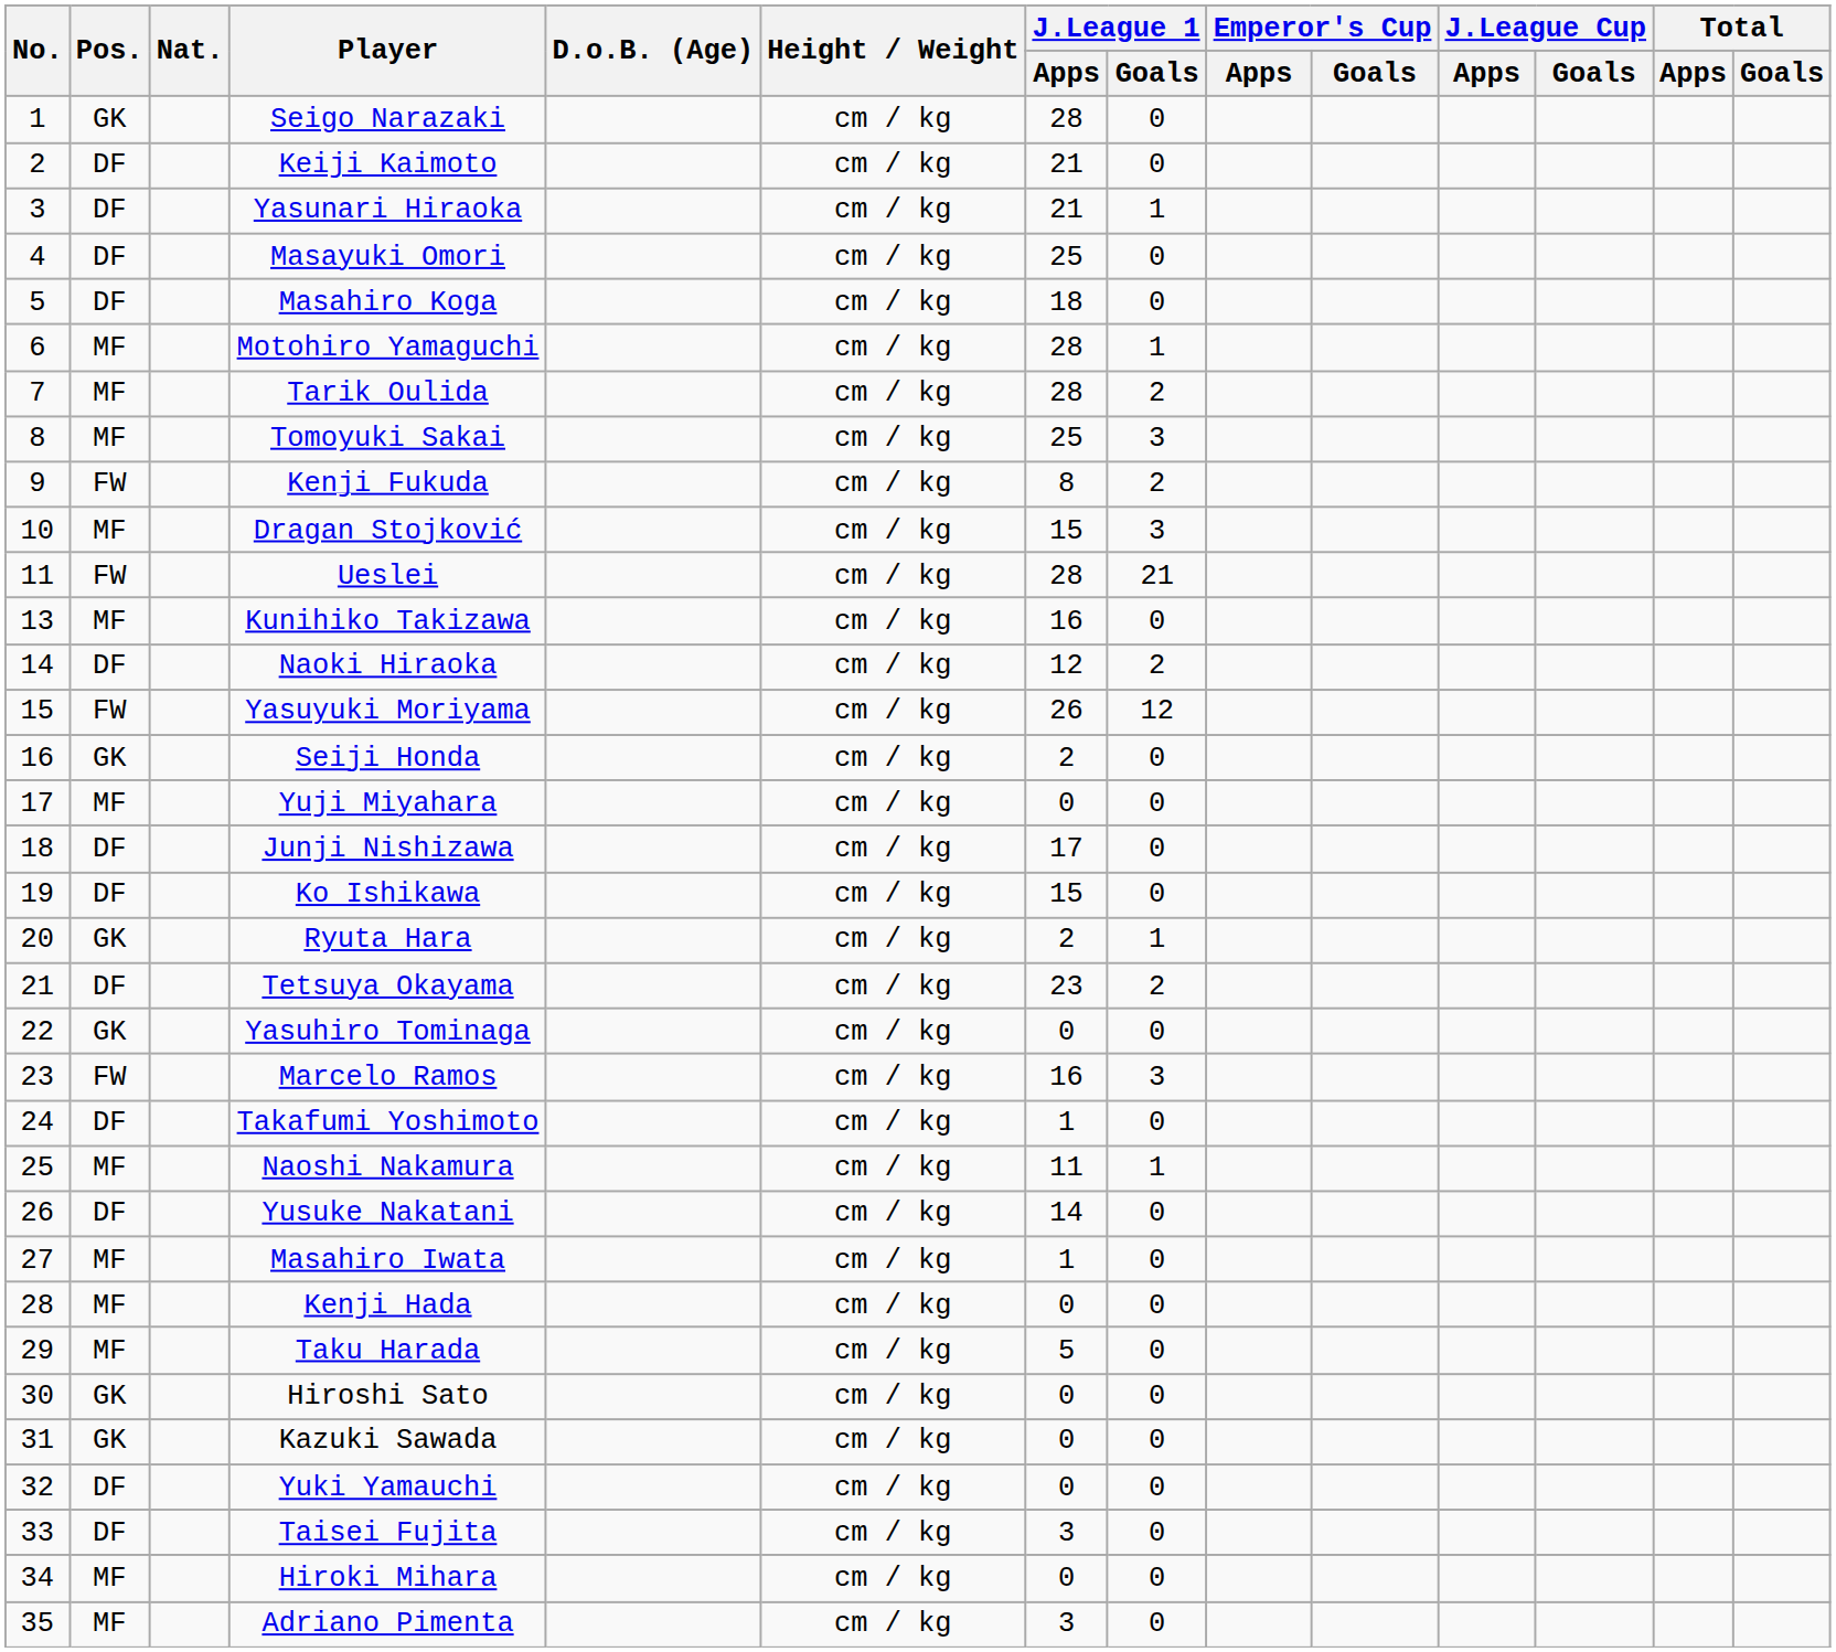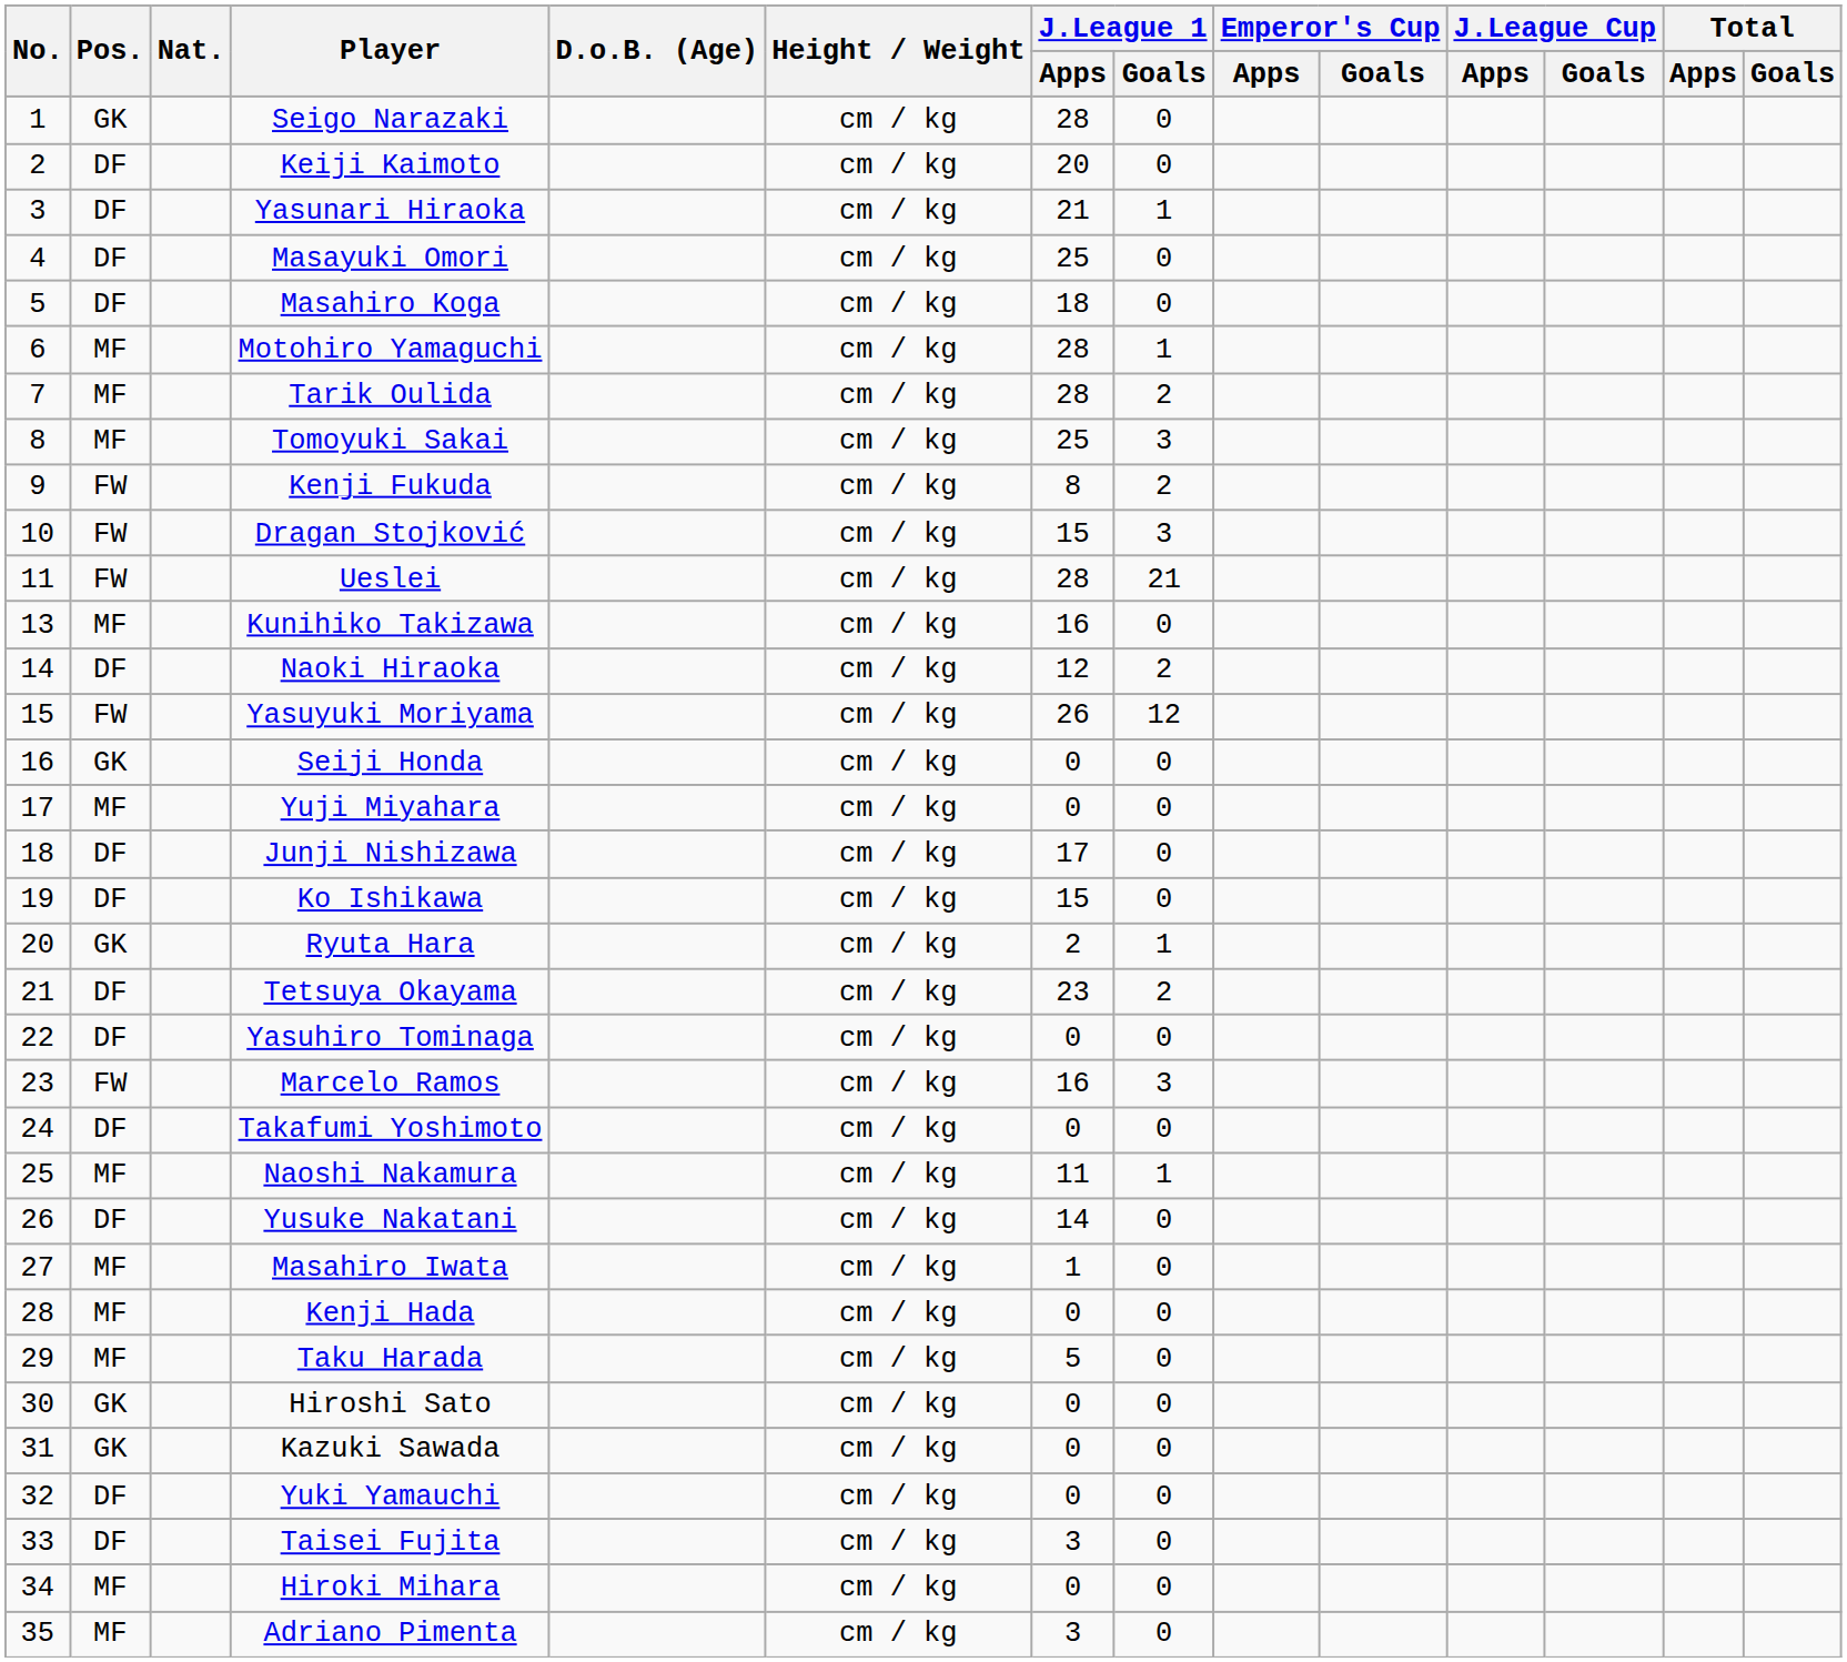Keiji Kaimoto | J.League 1 / Apps: 21 -> 20
Dragan Stojković | Pos.: MF -> FW
Seiji Honda | J.League 1 / Apps: 2 -> 0
Yasuhiro Tominaga | Pos.: GK -> DF
Takafumi Yoshimoto | J.League 1 / Apps: 1 -> 0
